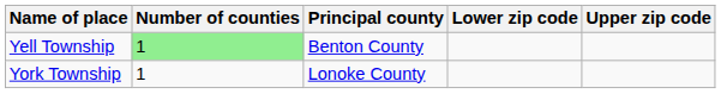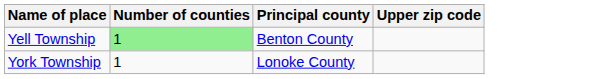- column: Lower zip code
